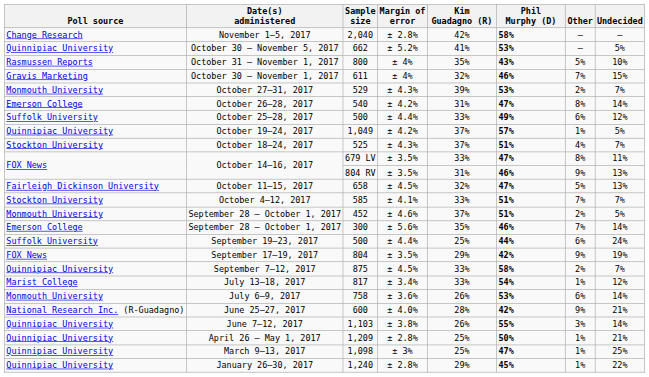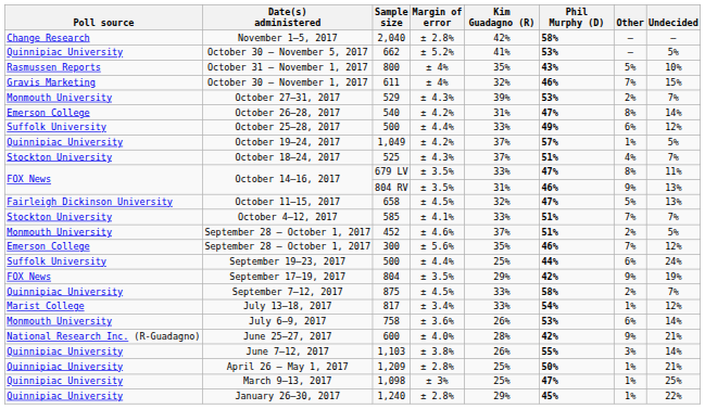September 28 – October 1, 2017 / 300 | Undecided: 14% -> 12%
